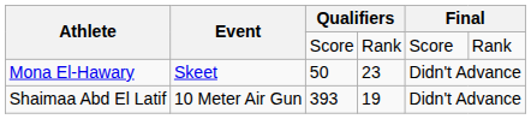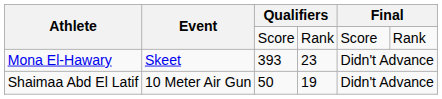Mona El-Hawary | column 3: 50 -> 393
Shaimaa Abd El Latif | column 3: 393 -> 50
